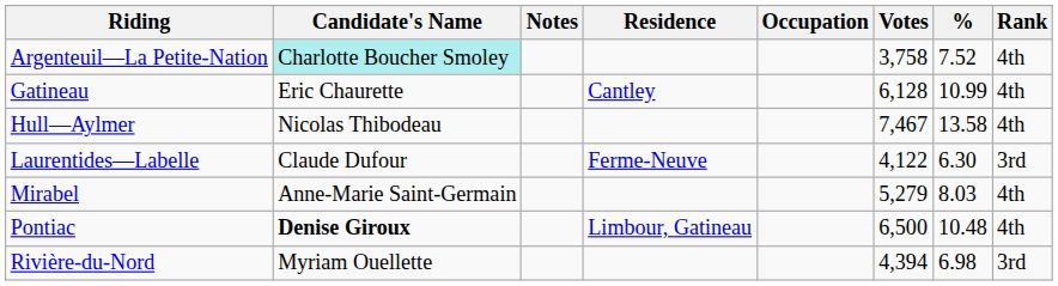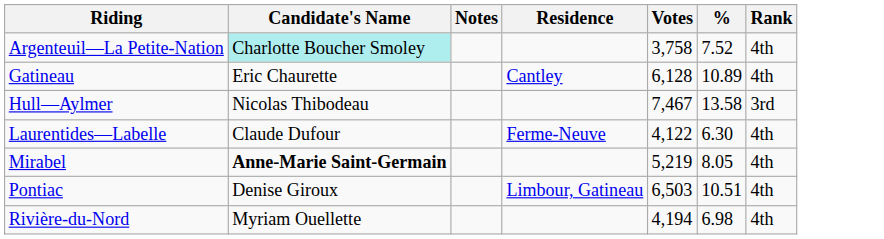- column: Occupation
Gatineau | %: 10.99 -> 10.89
Hull—Aylmer | Rank: 4th -> 3rd
Laurentides—Labelle | Rank: 3rd -> 4th
Mirabel | Candidate's Name: normal -> bold
Mirabel | Votes: 5,279 -> 5,219
Mirabel | %: 8.03 -> 8.05
Pontiac | Candidate's Name: bold -> normal
Pontiac | Votes: 6,500 -> 6,503
Pontiac | %: 10.48 -> 10.51
Rivière-du-Nord | Votes: 4,394 -> 4,194
Rivière-du-Nord | Rank: 3rd -> 4th
